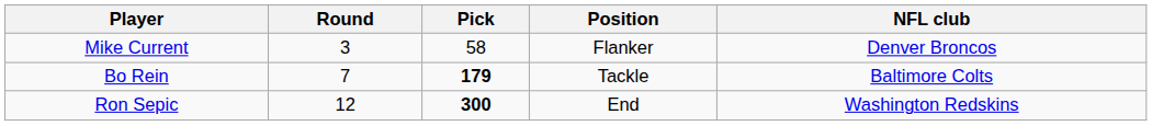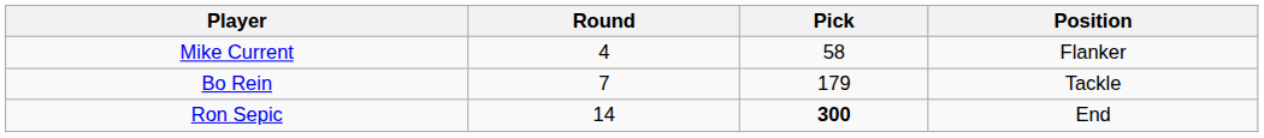- column: NFL club | Denver Broncos | Baltimore Colts | Washington Redskins
Mike Current | Round: 3 -> 4
Bo Rein | Pick: bold -> normal
Ron Sepic | Round: 12 -> 14
